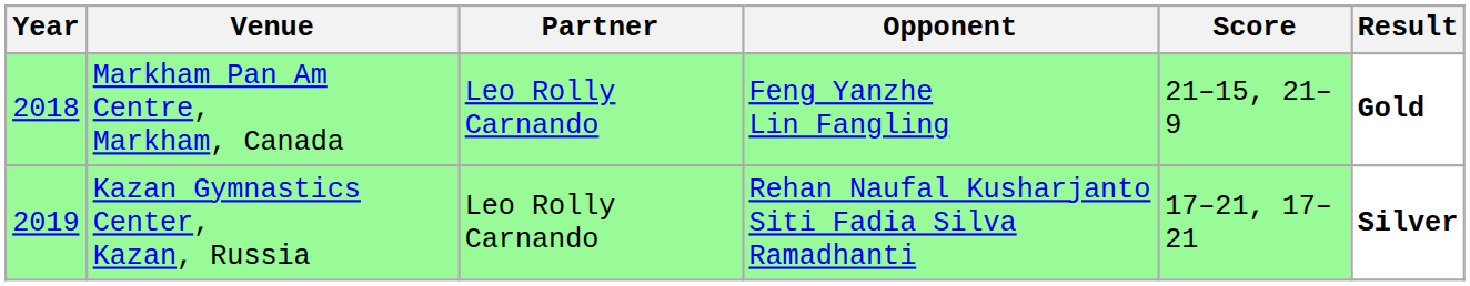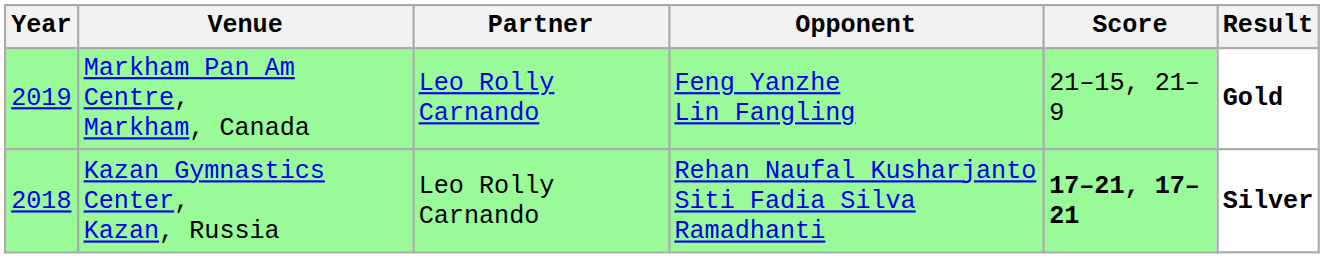Markham Pan Am Centre, Markham, Canada | Year: 2018 -> 2019
Kazan Gymnastics Center, Kazan, Russia | Year: 2019 -> 2018
Kazan Gymnastics Center, Kazan, Russia | Score: normal -> bold
